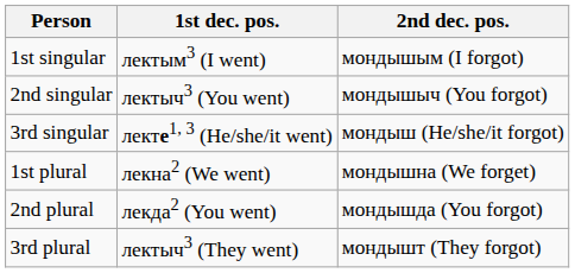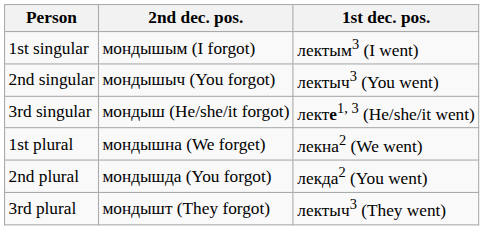columns swapped: 1st dec. pos. <-> 2nd dec. pos.
